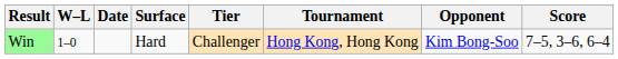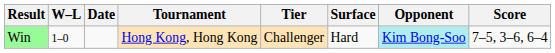columns swapped: Tournament <-> Surface
Win | Opponent: no background -> paleturquoise background
